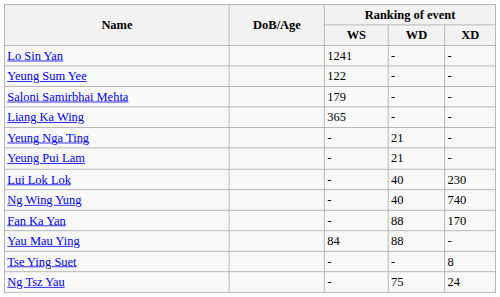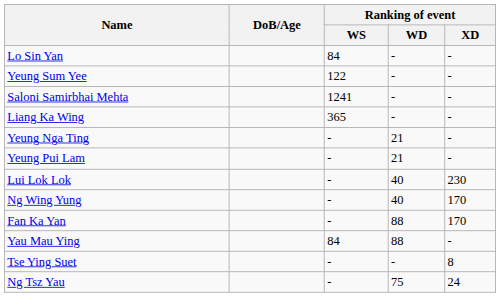Lo Sin Yan | Ranking of event / WS: 1241 -> 84
Saloni Samirbhai Mehta | Ranking of event / WS: 179 -> 1241
Ng Wing Yung | Ranking of event / XD: 740 -> 170
